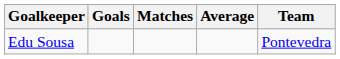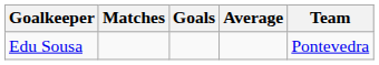columns swapped: Goals <-> Matches
